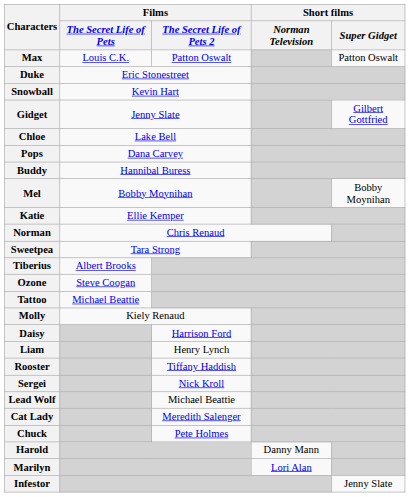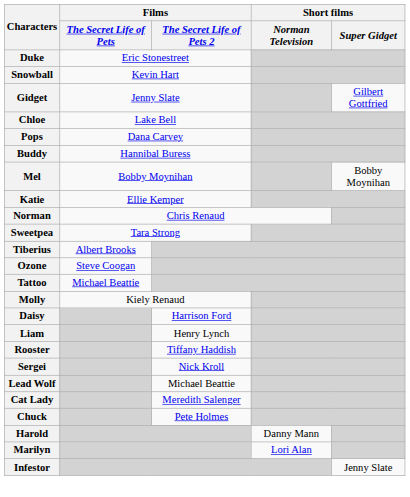- row: Max | Louis C.K. | Patton Oswalt | Patton Oswalt
